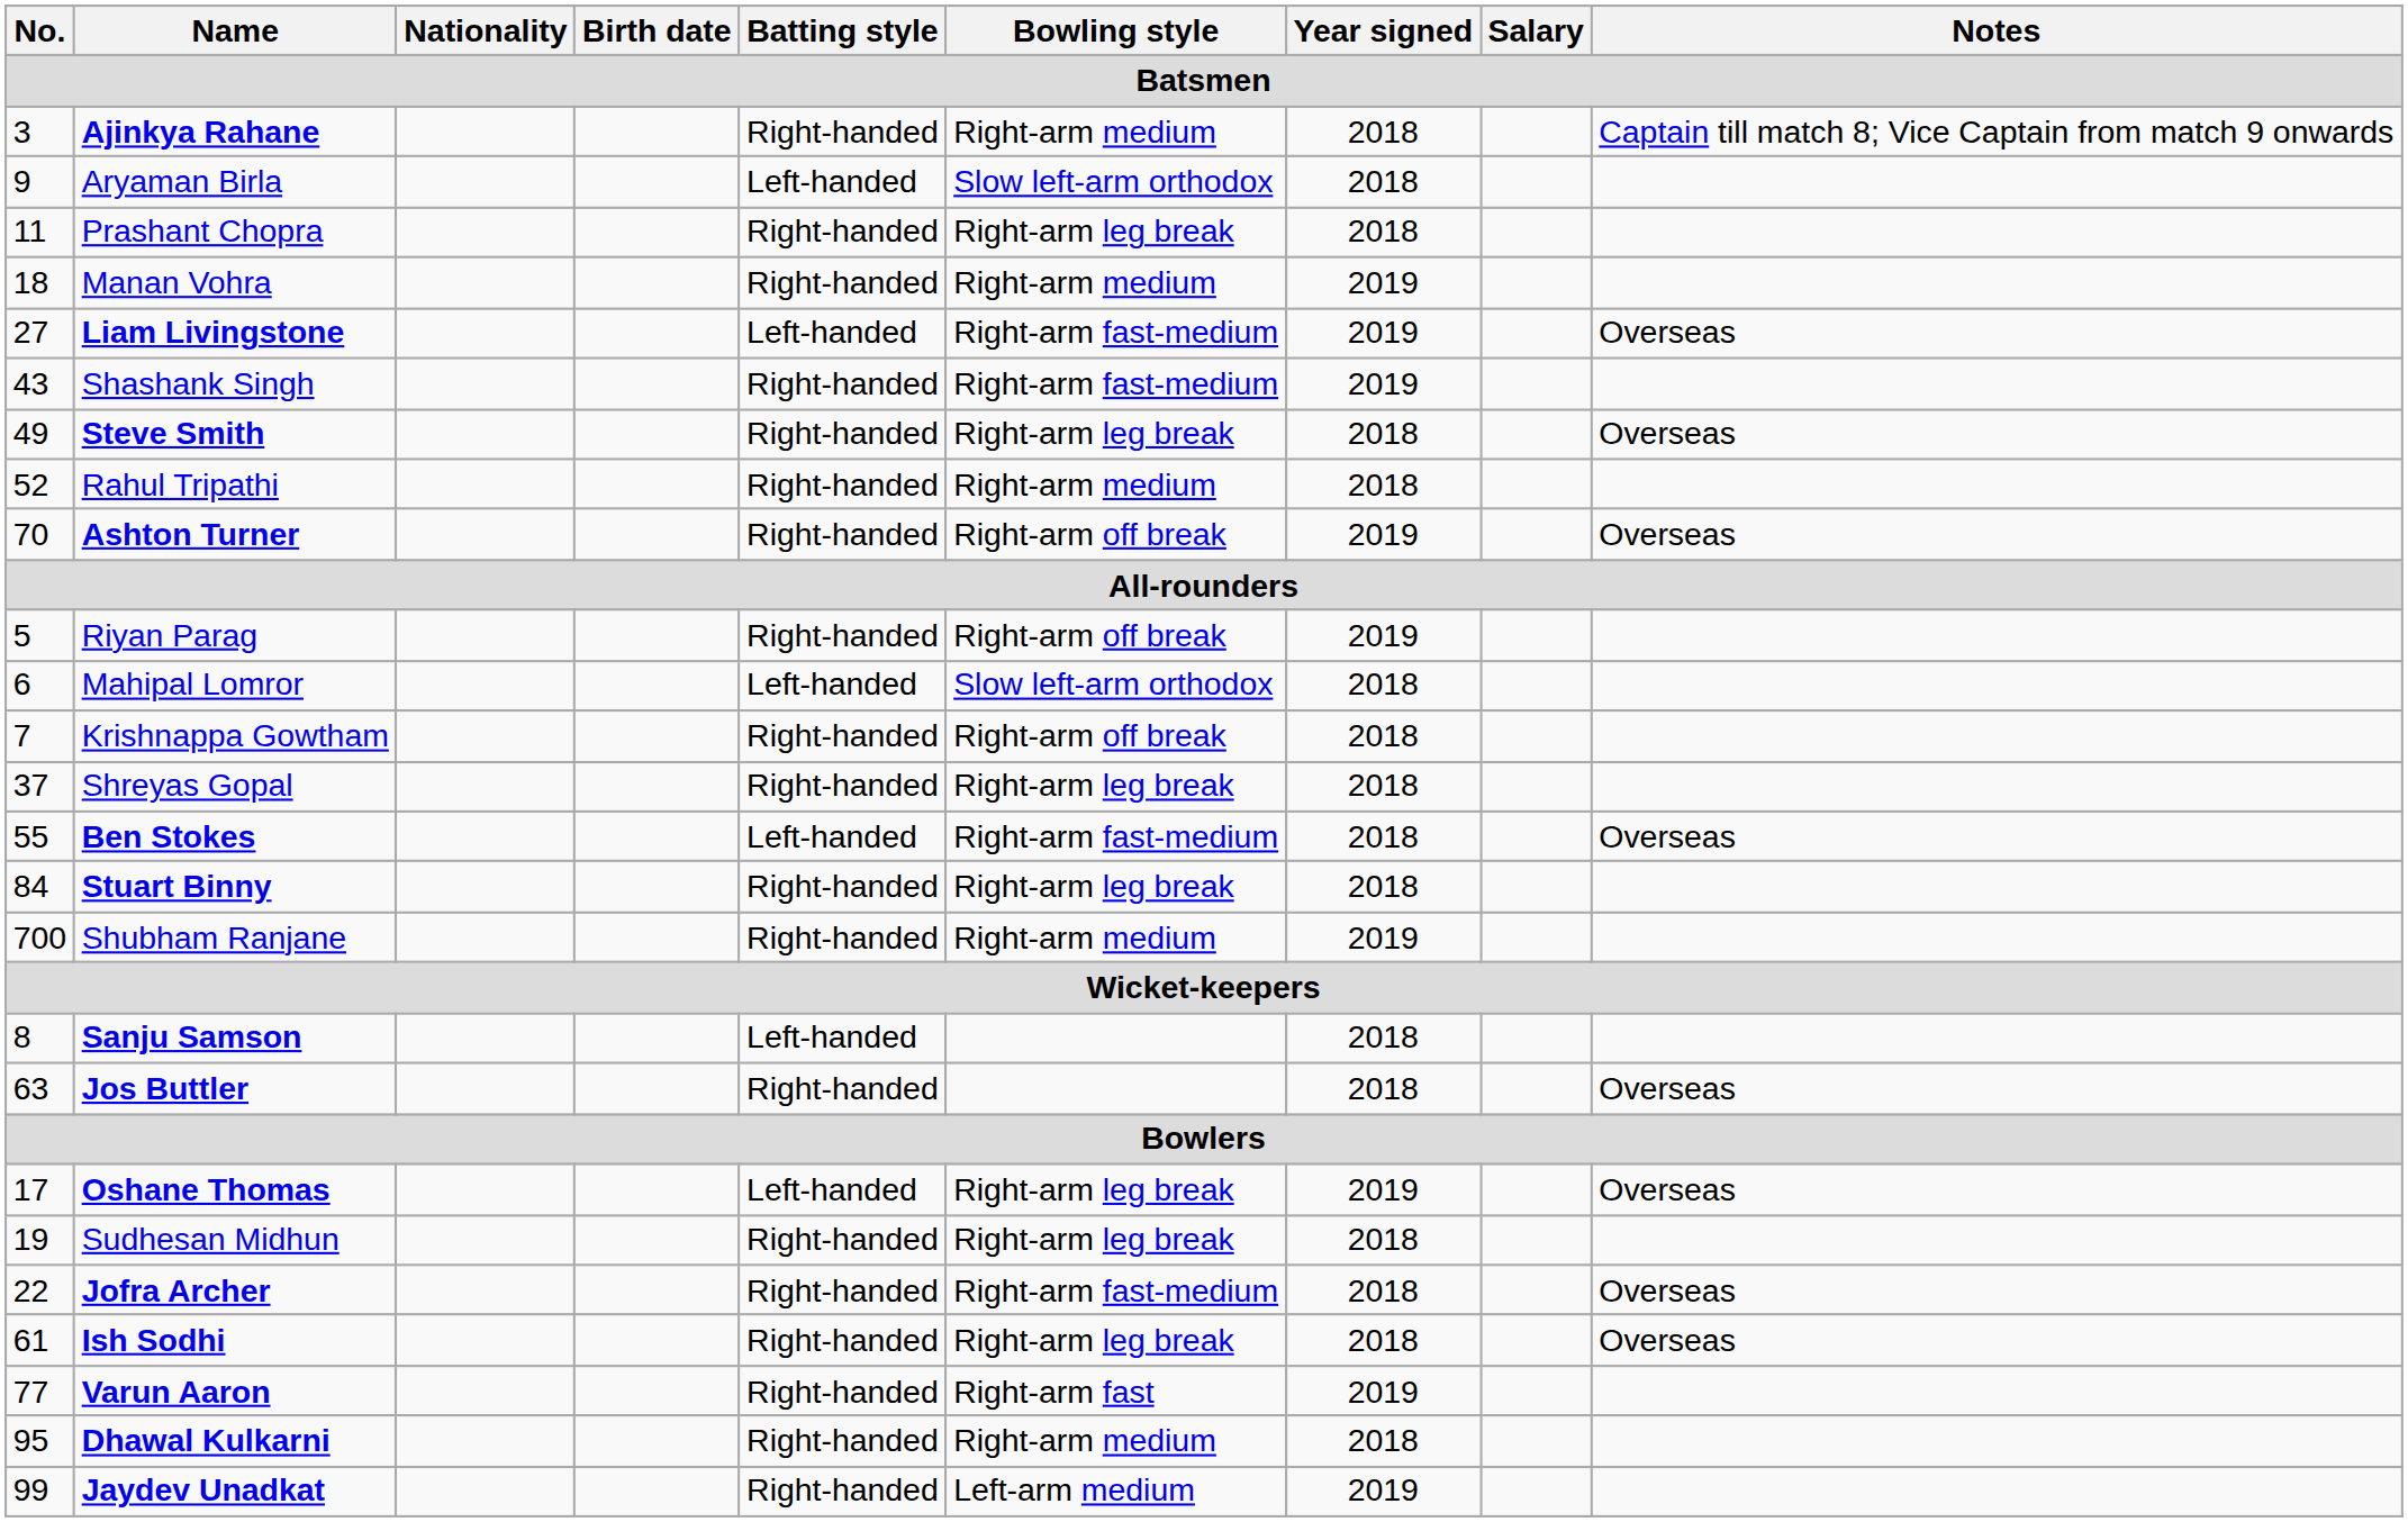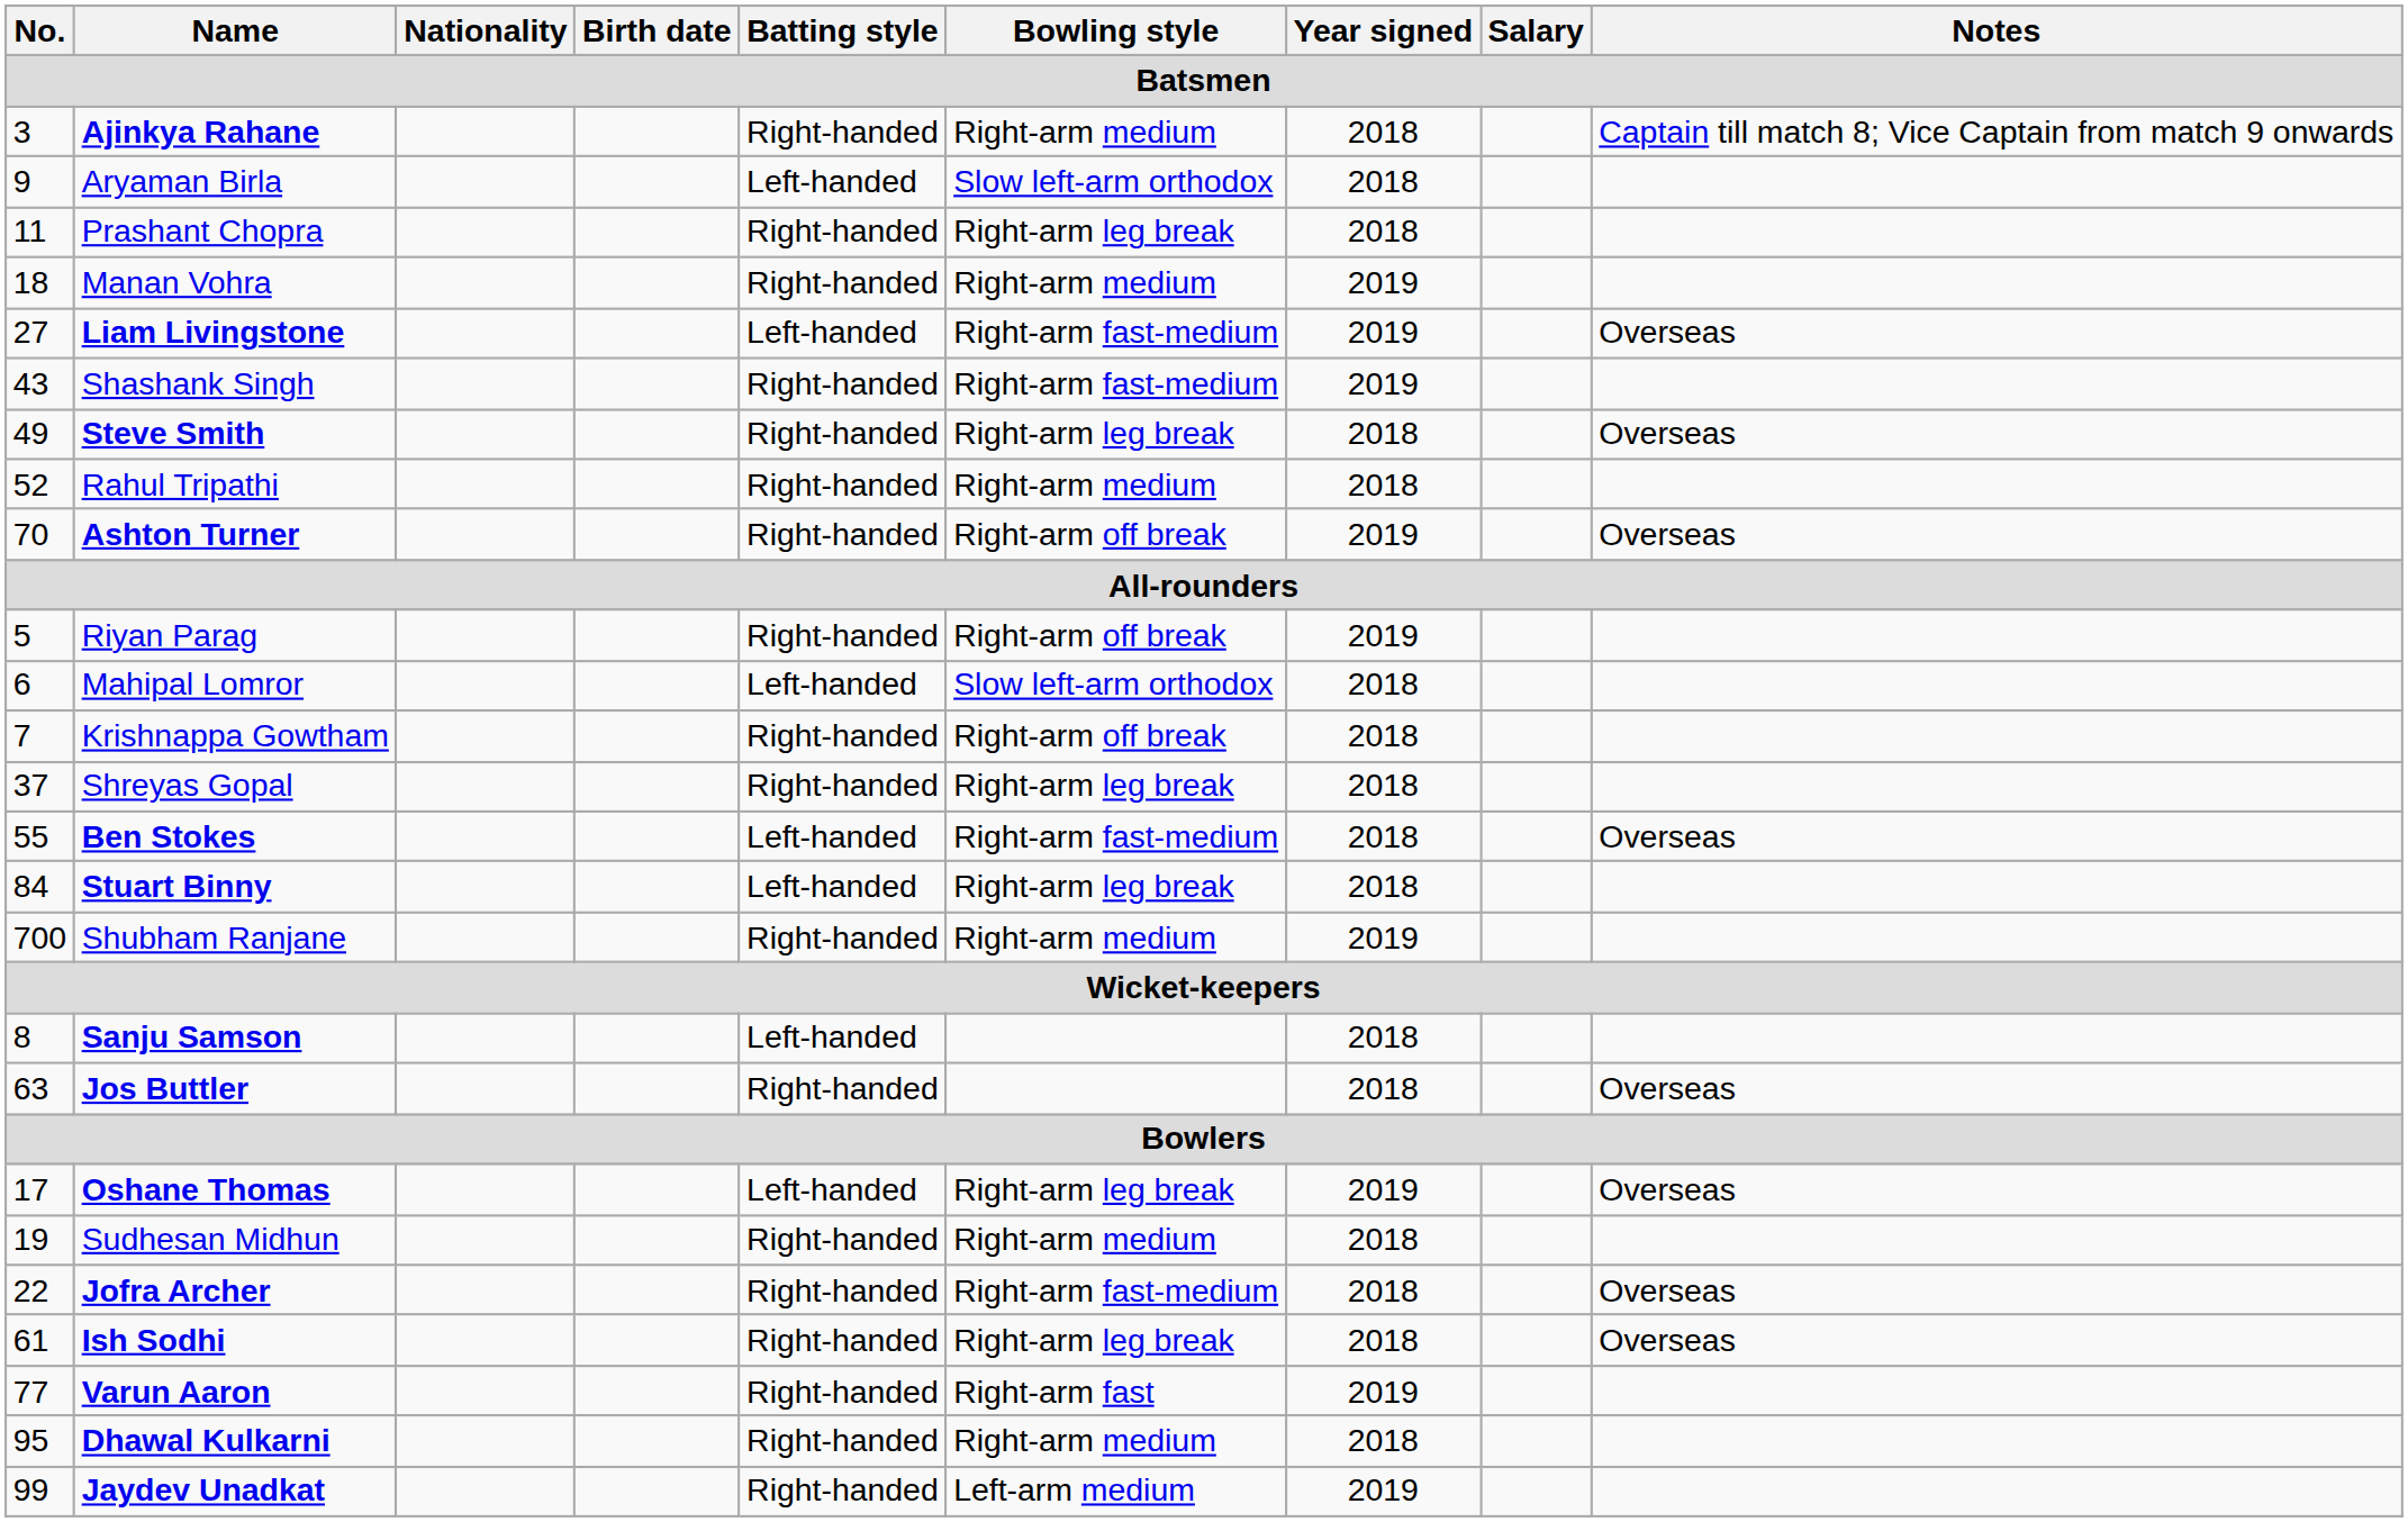Stuart Binny | Batting style: Right-handed -> Left-handed
Sudhesan Midhun | Bowling style: Right-arm leg break -> Right-arm medium
